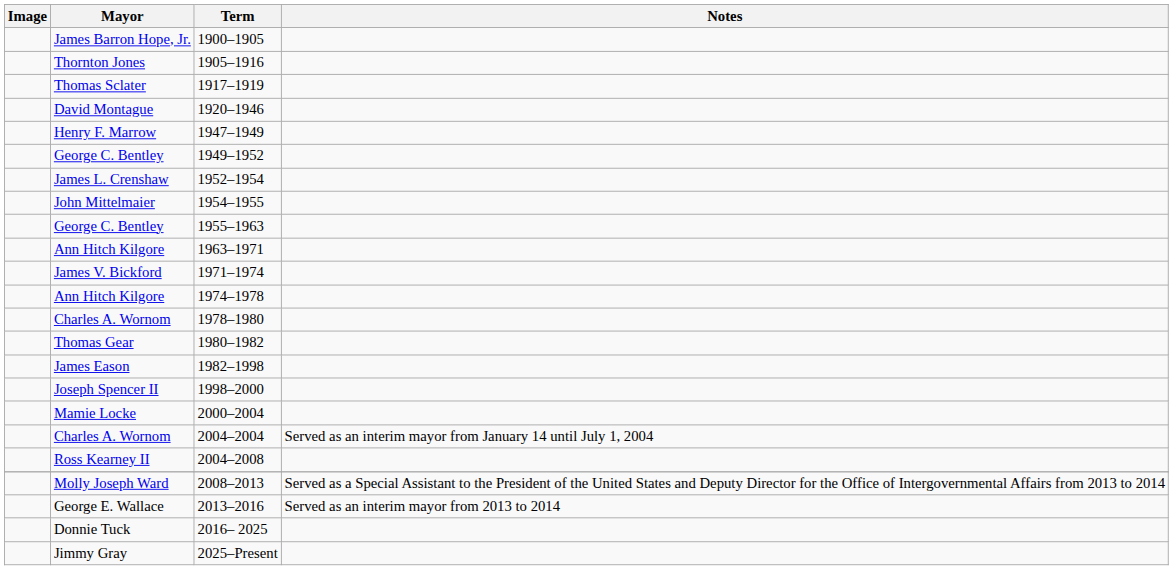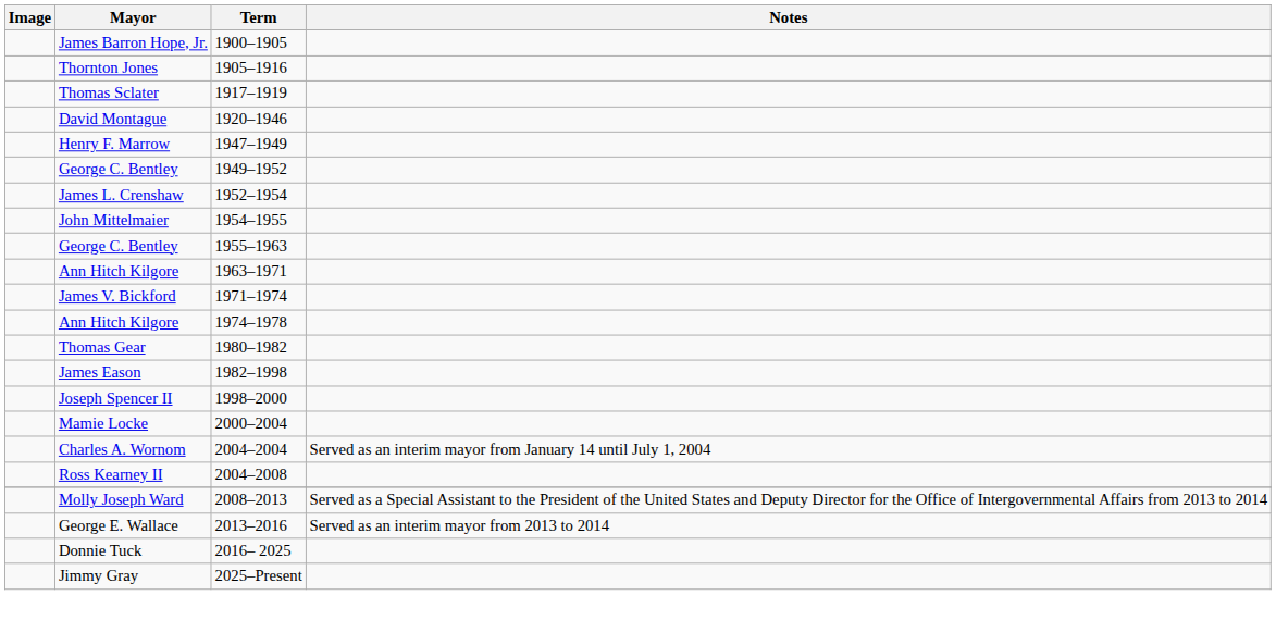- row: Charles A. Wornom | 1978–1980
